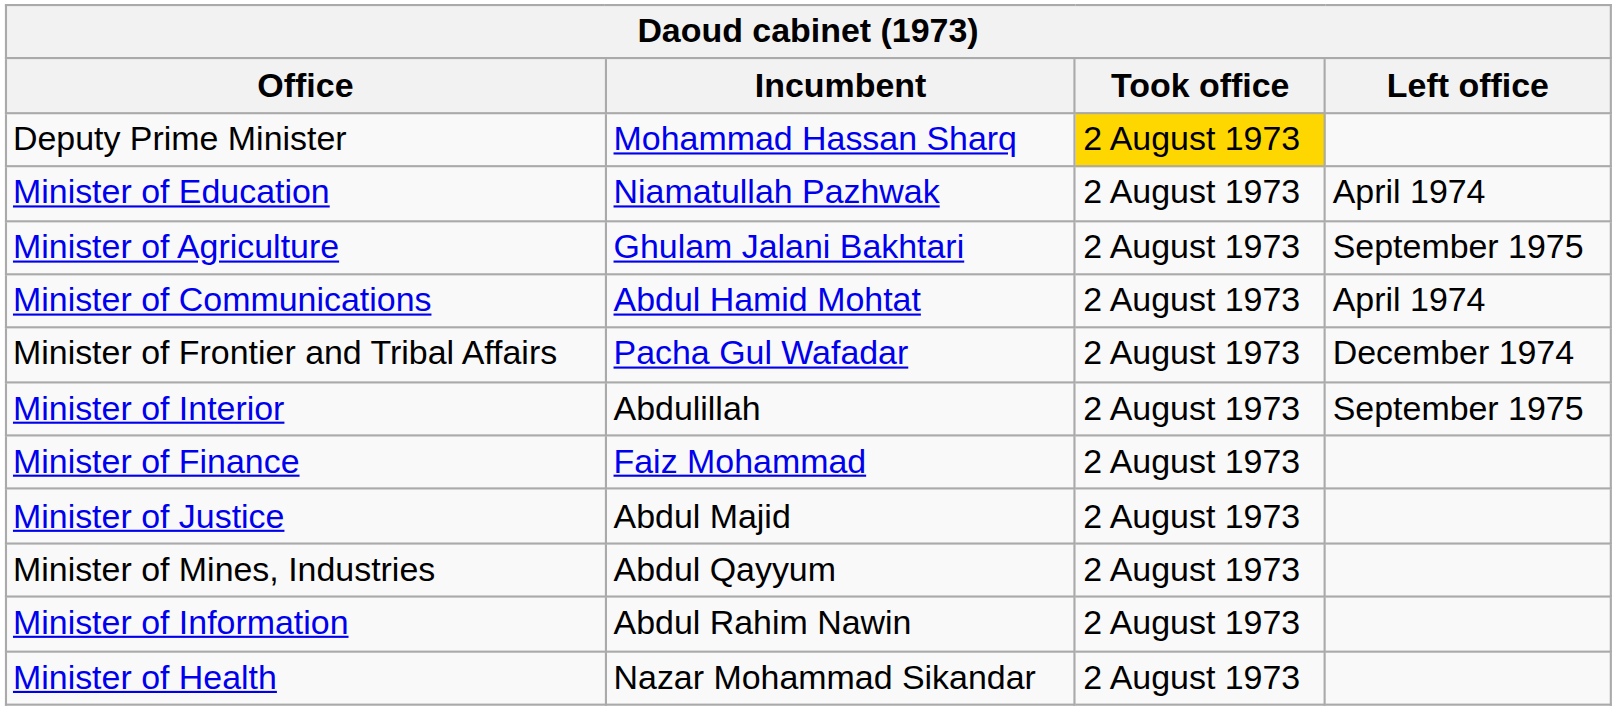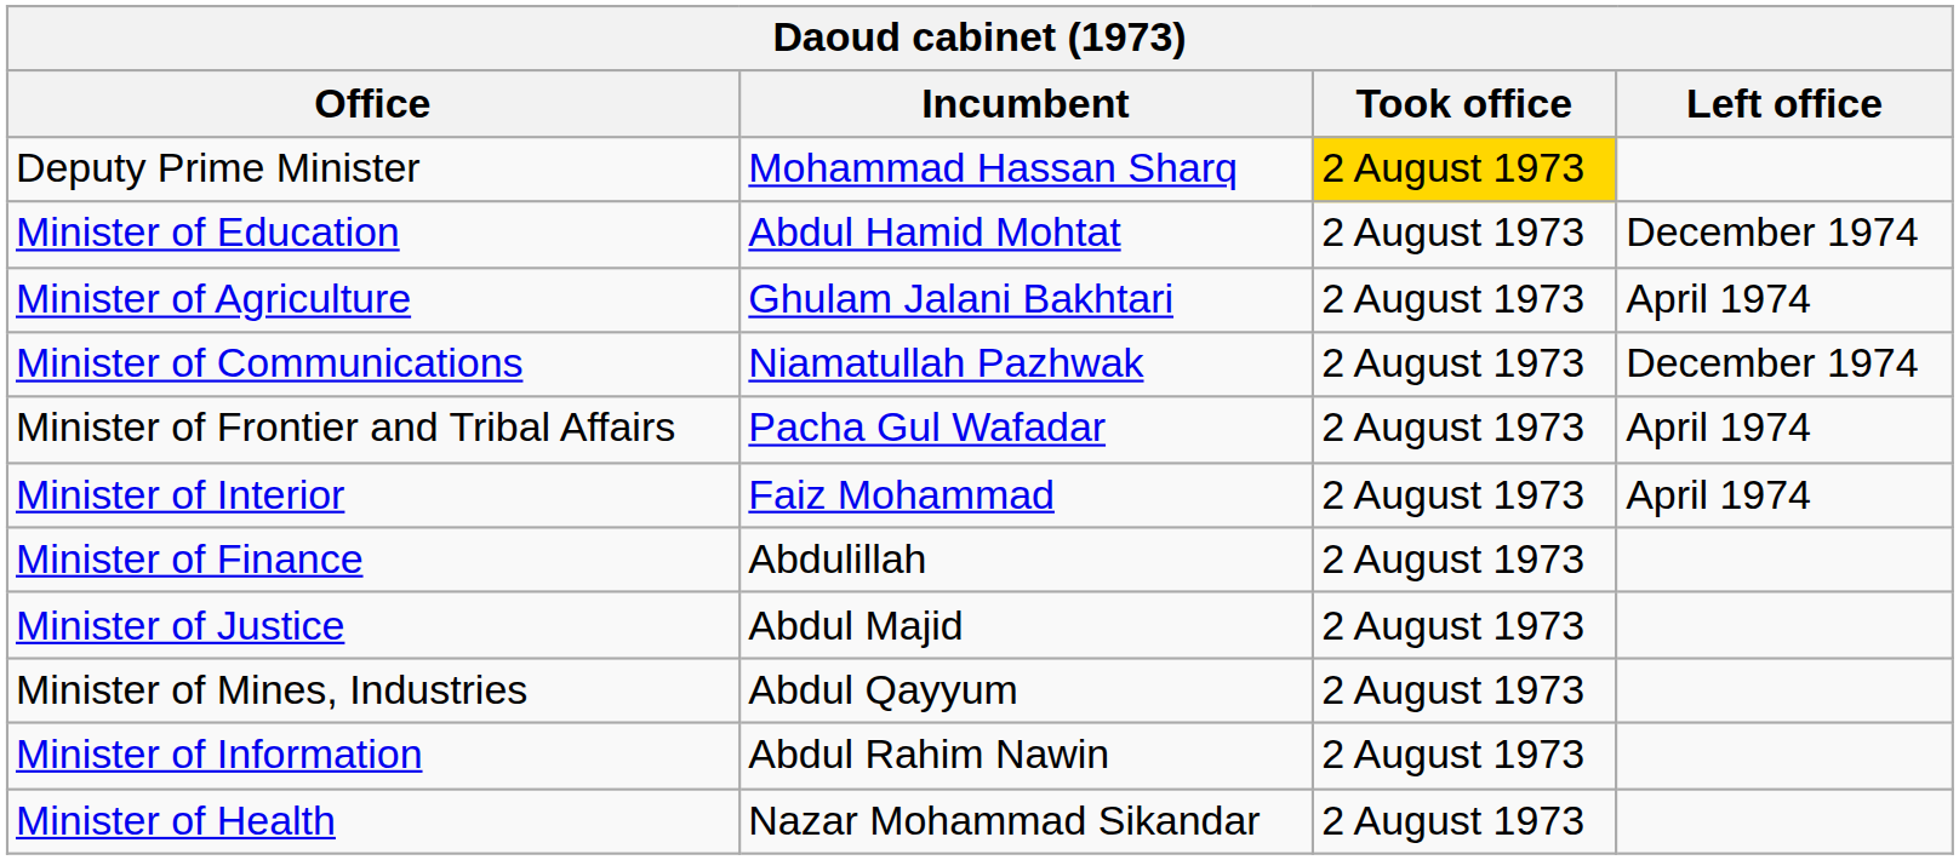Minister of Education | Incumbent: Niamatullah Pazhwak -> Abdul Hamid Mohtat
Minister of Education | Left office: April 1974 -> December 1974
Minister of Agriculture | Left office: September 1975 -> April 1974
Minister of Communications | Incumbent: Abdul Hamid Mohtat -> Niamatullah Pazhwak
Minister of Communications | Left office: April 1974 -> December 1974
Minister of Frontier and Tribal Affairs | Left office: December 1974 -> April 1974
Minister of Interior | Incumbent: Abdulillah -> Faiz Mohammad
Minister of Interior | Left office: September 1975 -> April 1974
Minister of Finance | Incumbent: Faiz Mohammad -> Abdulillah
